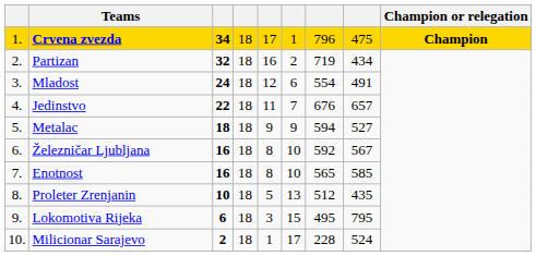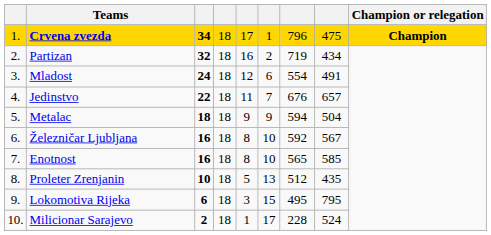Metalac | column 8: 527 -> 504
